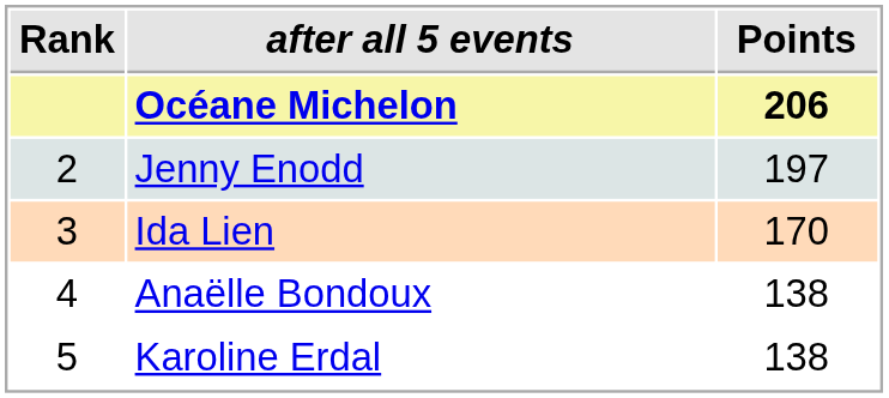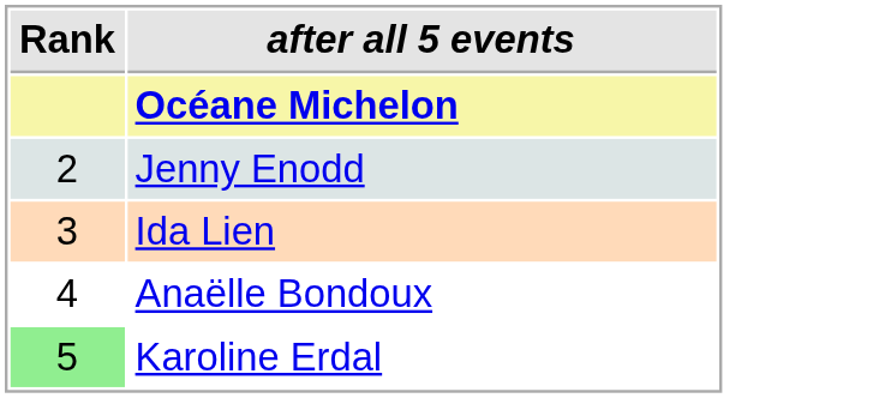- column: Points | 206 | 197 | 170 | 138 | 138
Karoline Erdal | Rank: no background -> lightgreen background
